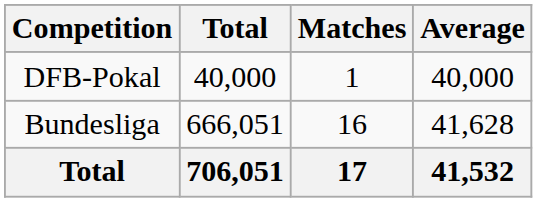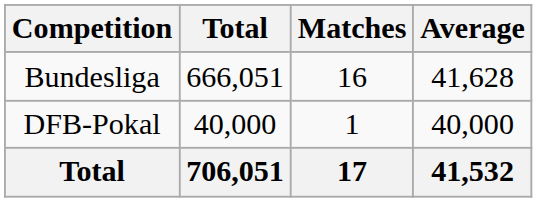rows swapped: Bundesliga <-> DFB-Pokal
